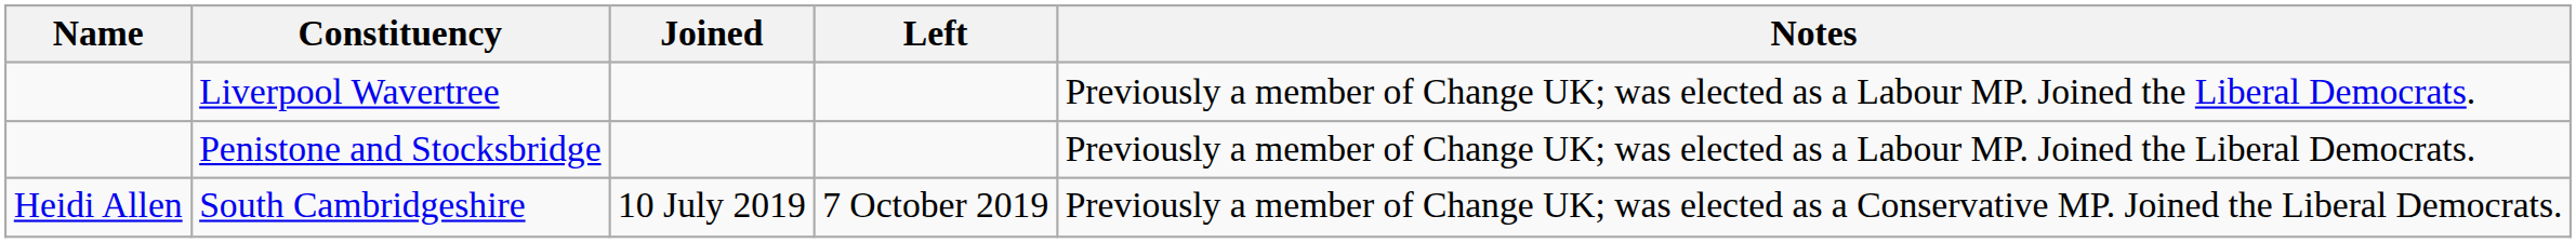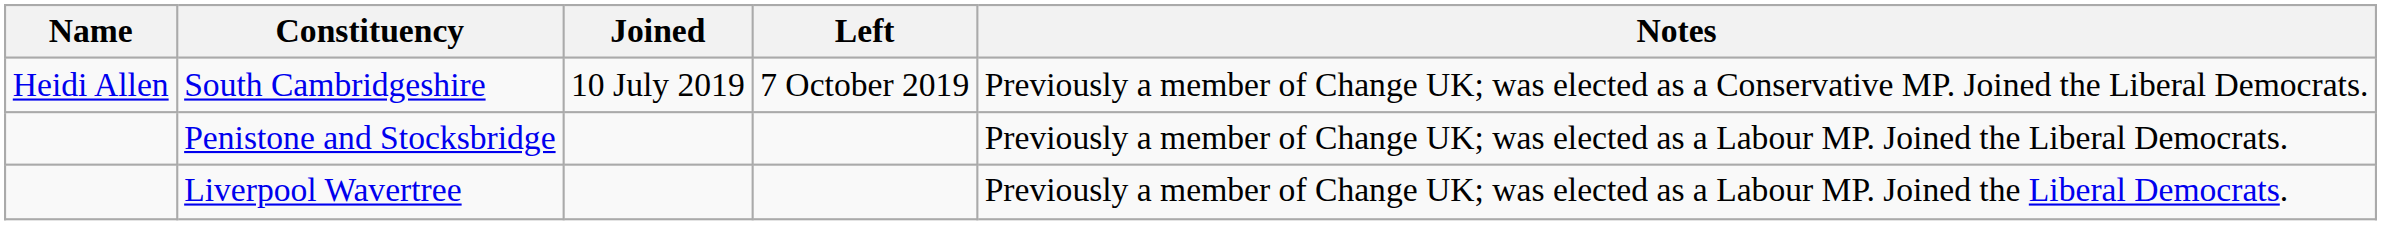rows swapped: Liverpool Wavertree <-> South Cambridgeshire
